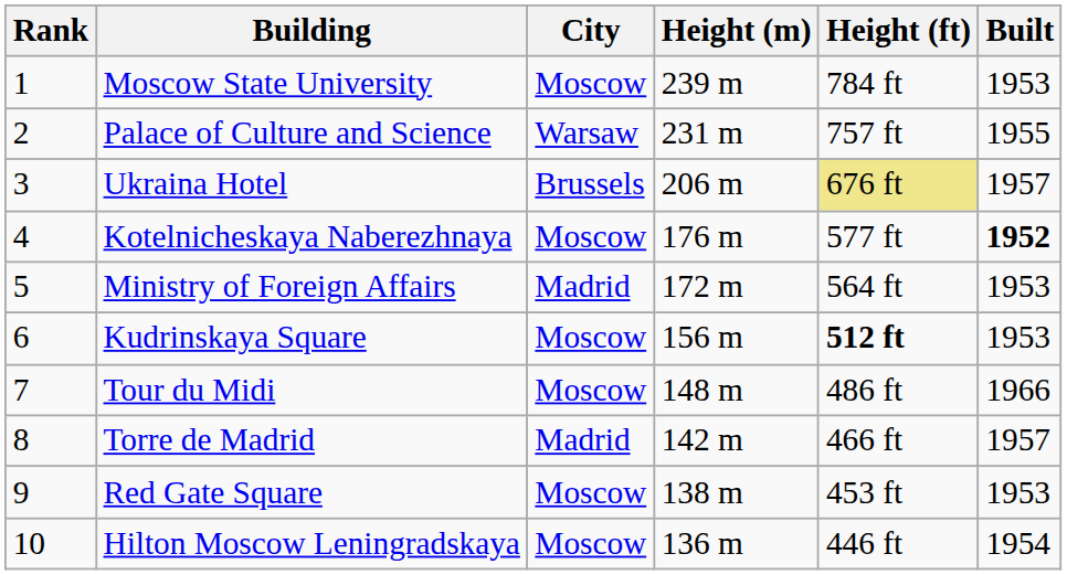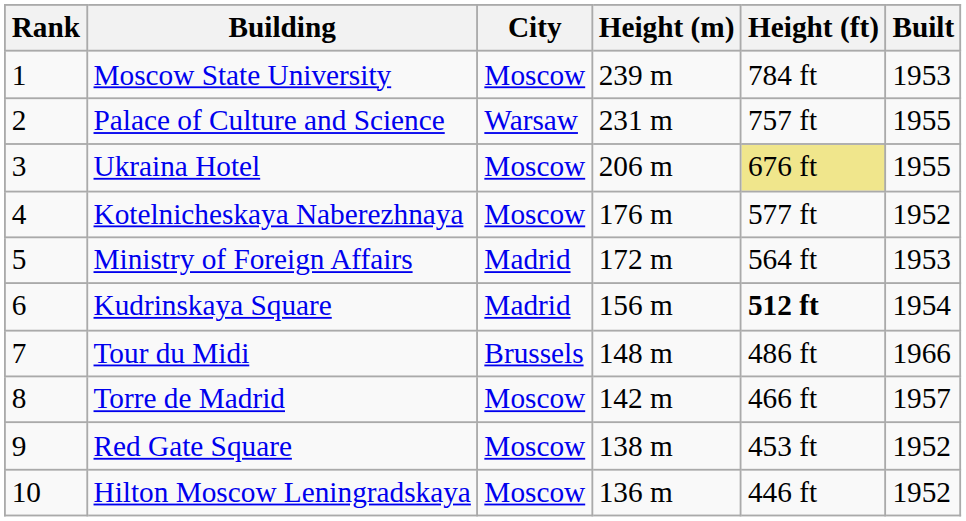Ukraina Hotel | City: Brussels -> Moscow
Ukraina Hotel | Built: 1957 -> 1955
Kotelnicheskaya Naberezhnaya | Built: bold -> normal
Kudrinskaya Square | City: Moscow -> Madrid
Kudrinskaya Square | Built: 1953 -> 1954
Tour du Midi | City: Moscow -> Brussels
Torre de Madrid | City: Madrid -> Moscow
Red Gate Square | Built: 1953 -> 1952
Hilton Moscow Leningradskaya | Built: 1954 -> 1952
